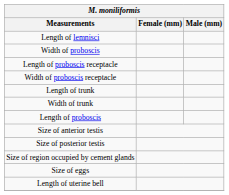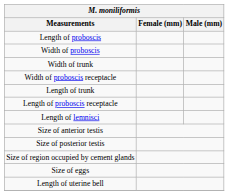rows swapped: Length of proboscis <-> Length of lemnisci
rows swapped: Length of proboscis receptacle <-> Width of trunk
